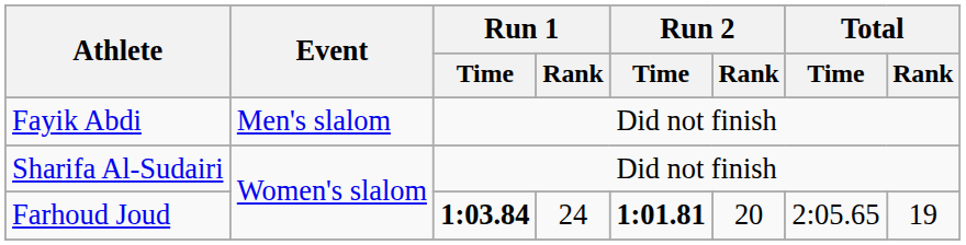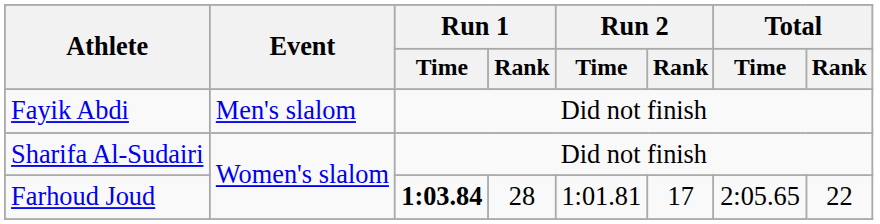Farhoud Joud | Run 1 / Rank: 24 -> 28
Farhoud Joud | Run 2 / Time: bold -> normal
Farhoud Joud | Run 2 / Rank: 20 -> 17
Farhoud Joud | Total / Rank: 19 -> 22
